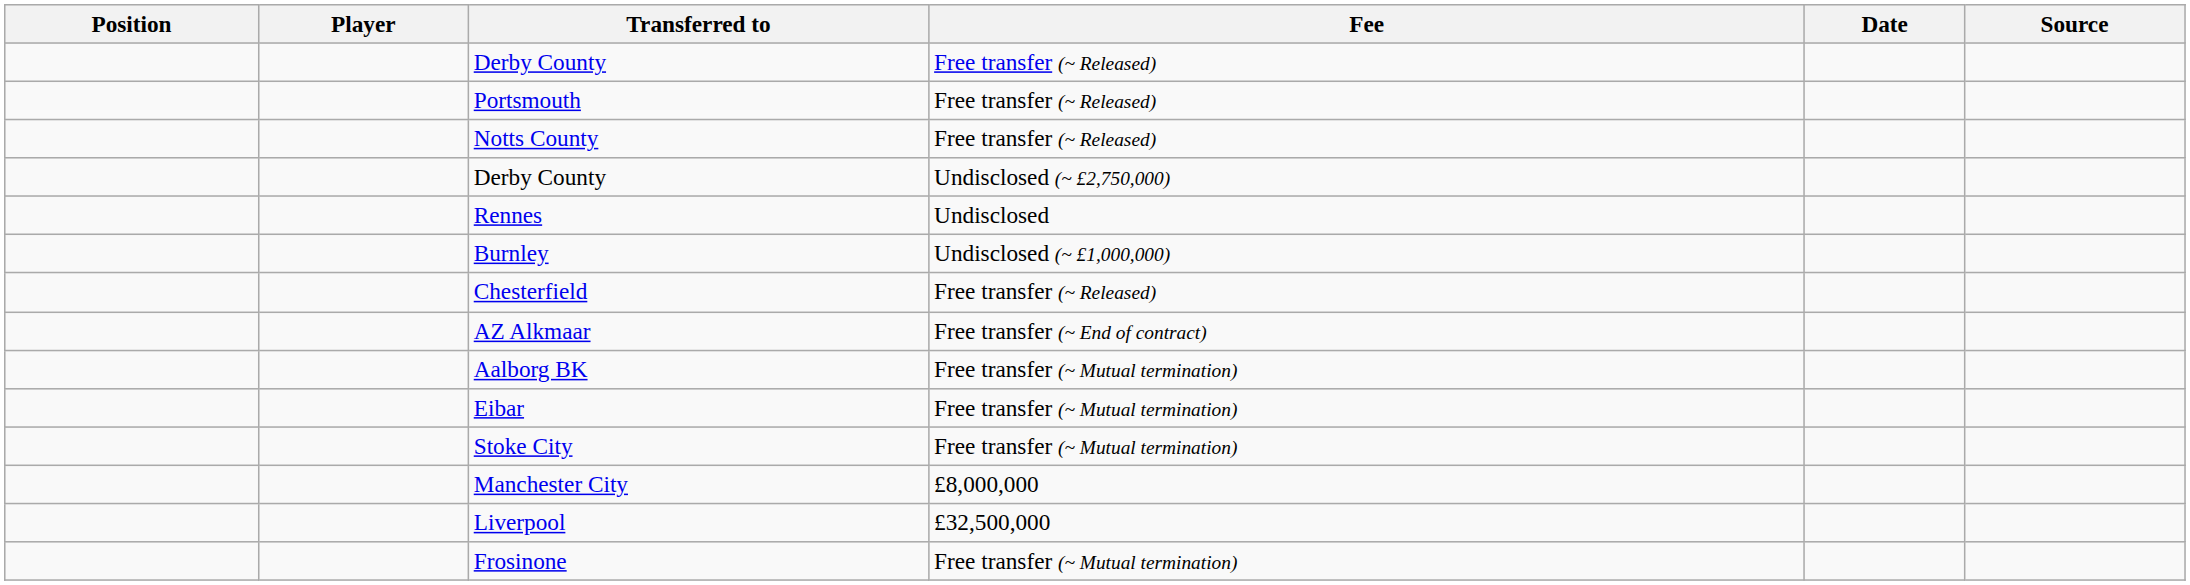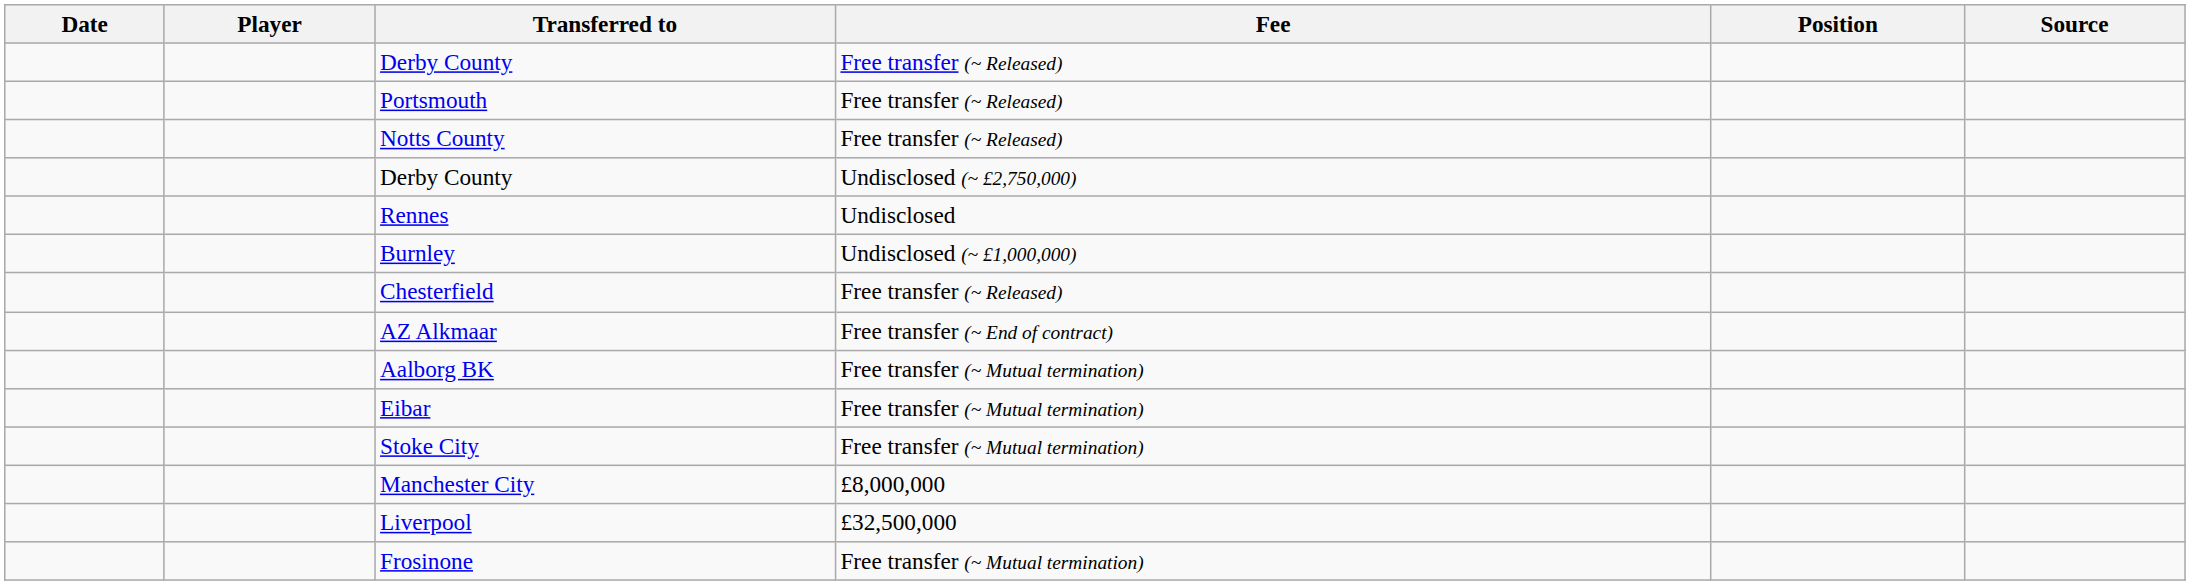columns swapped: Position <-> Date
